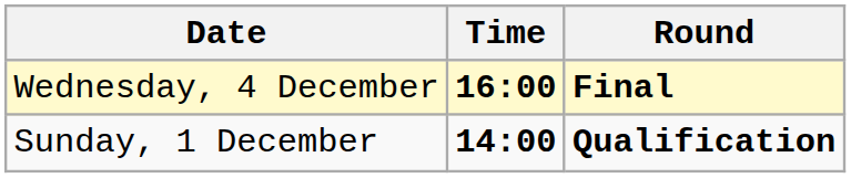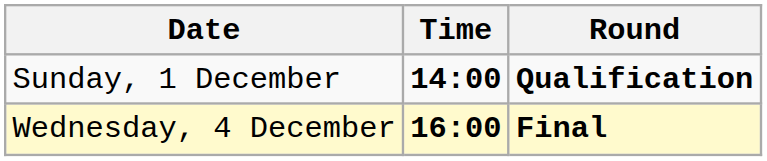rows swapped: Sunday, 1 December <-> Wednesday, 4 December
